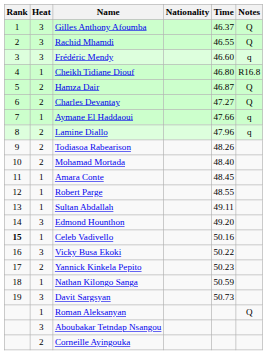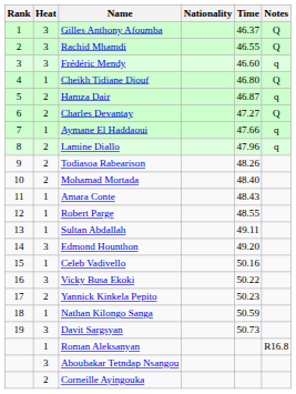Cheikh Tidiane Diouf | Notes: R16.8 -> Q
Hamza Dair | Notes: Q -> q
Amara Conte | Time: 48.45 -> 48.43
Celeb Vadivello | Rank: bold -> normal
Roman Aleksanyan | Notes: Q -> R16.8
